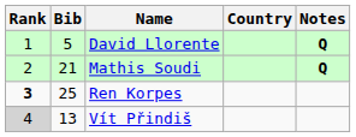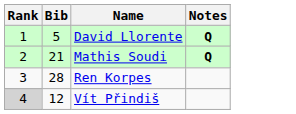- column: Country
Ren Korpes | Rank: bold -> normal
Ren Korpes | Bib: 25 -> 28
Vít Přindiš | Bib: 13 -> 12
